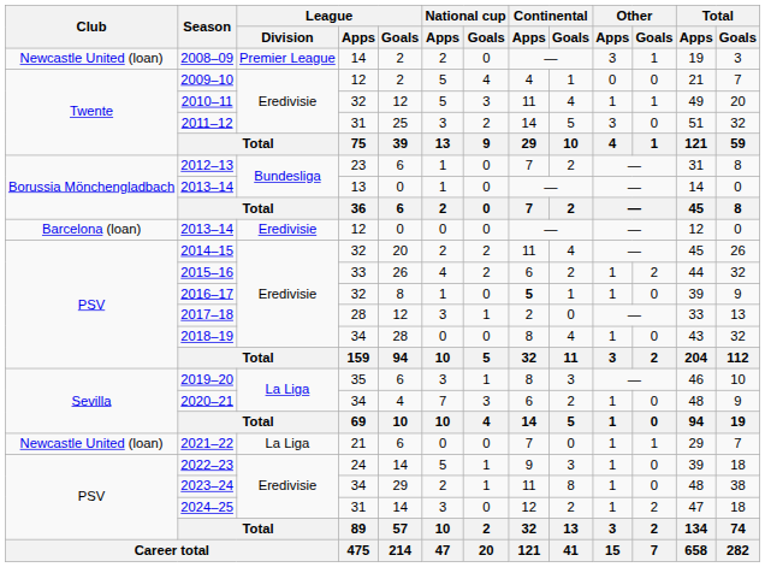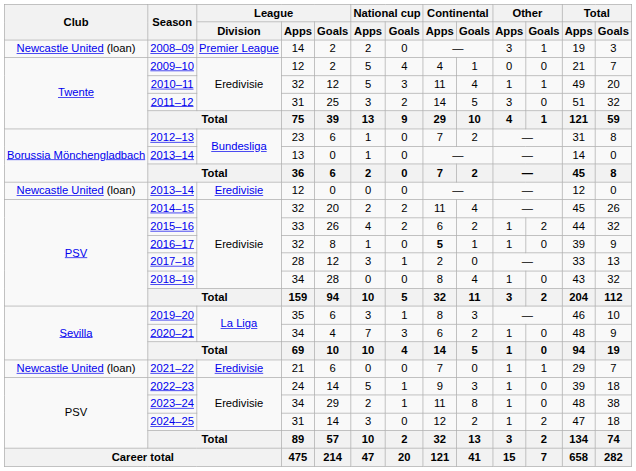2013–14 / 12 | Club: Barcelona (loan) -> Newcastle United (loan)
2021–22 | League / Division: La Liga -> Eredivisie
